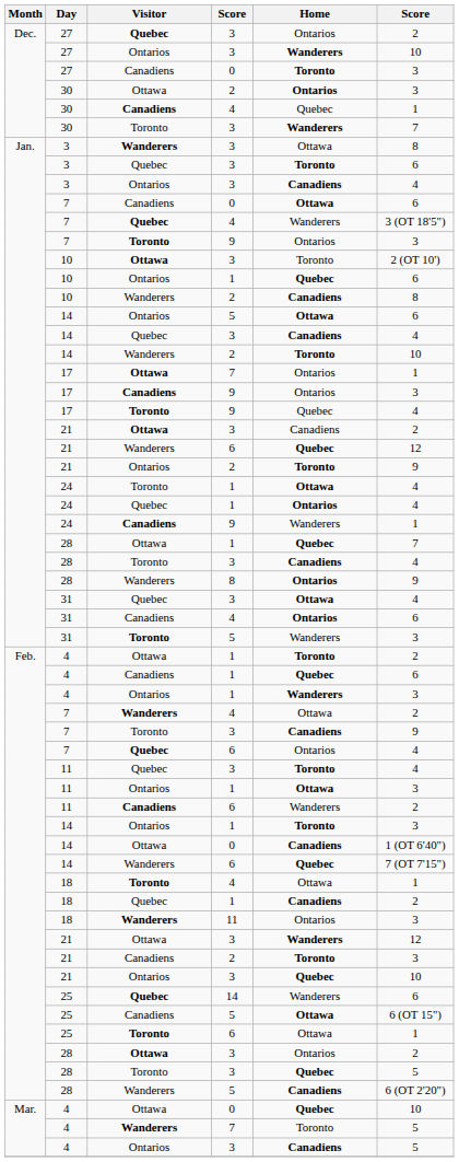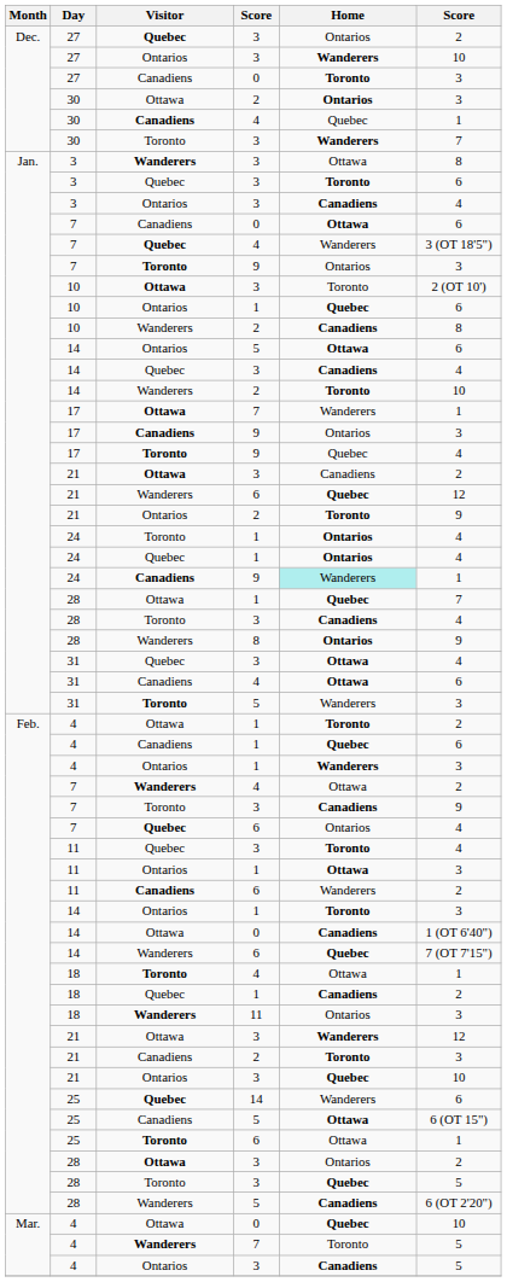17 / Ottawa | Home: Ontarios -> Wanderers
24 / Toronto | Home: Ottawa -> Ontarios
24 / Canadiens | Home: no background -> paleturquoise background
31 / Canadiens | Home: Ontarios -> Ottawa
